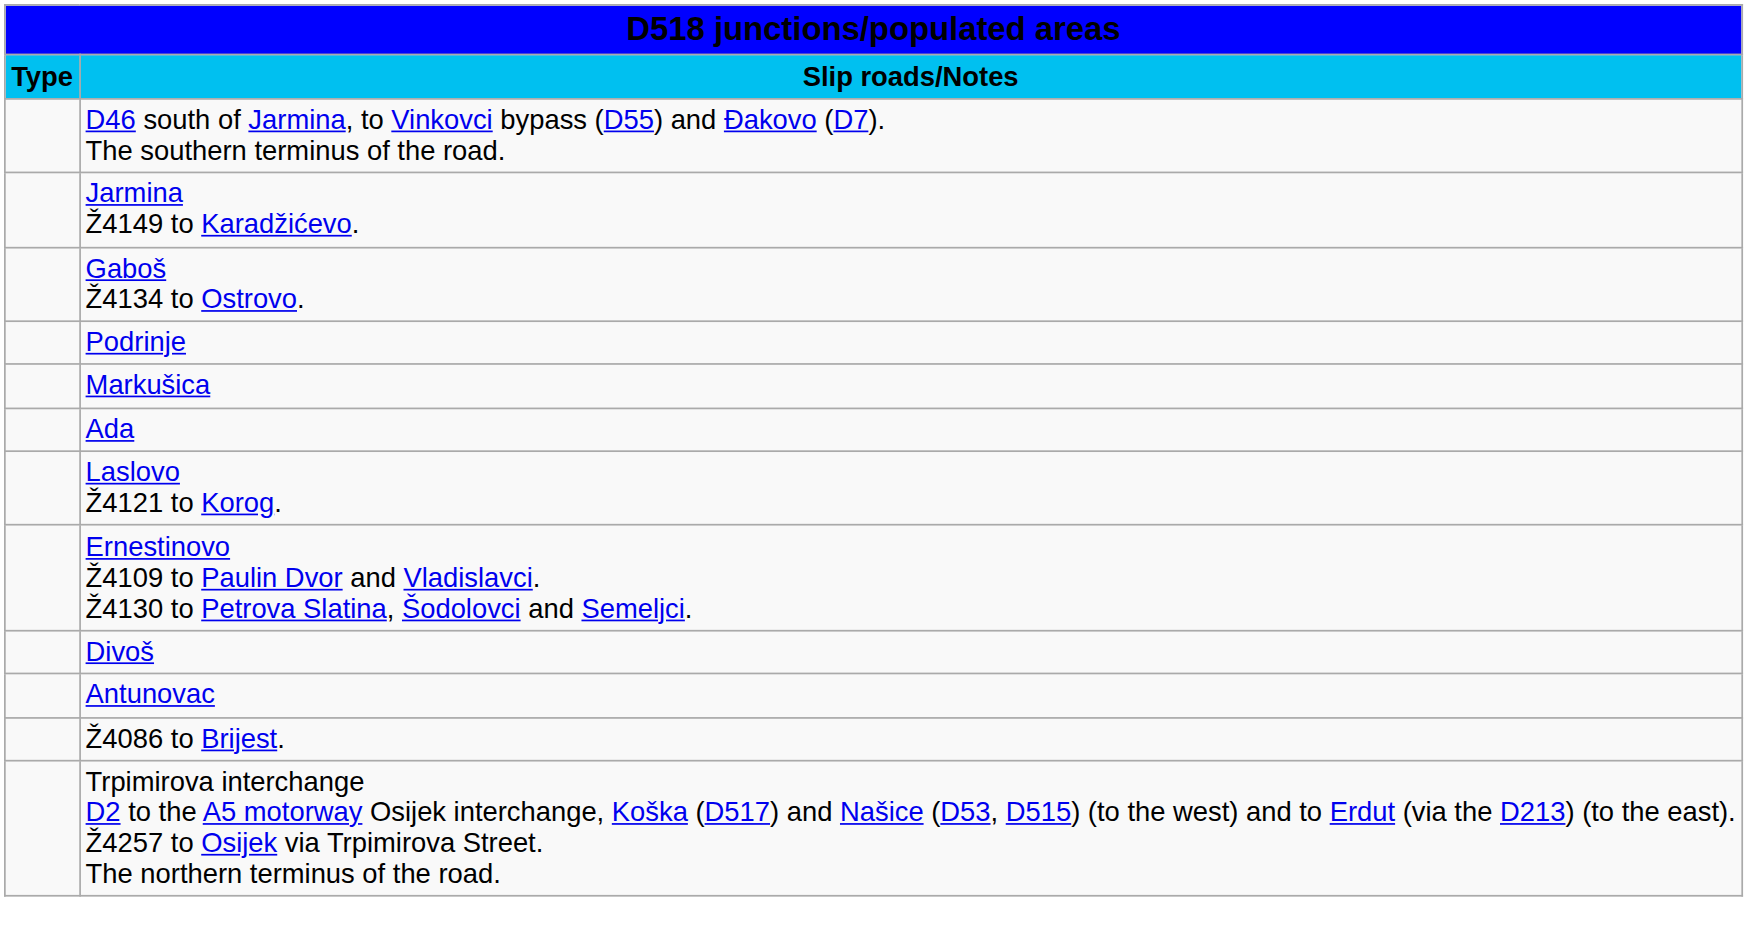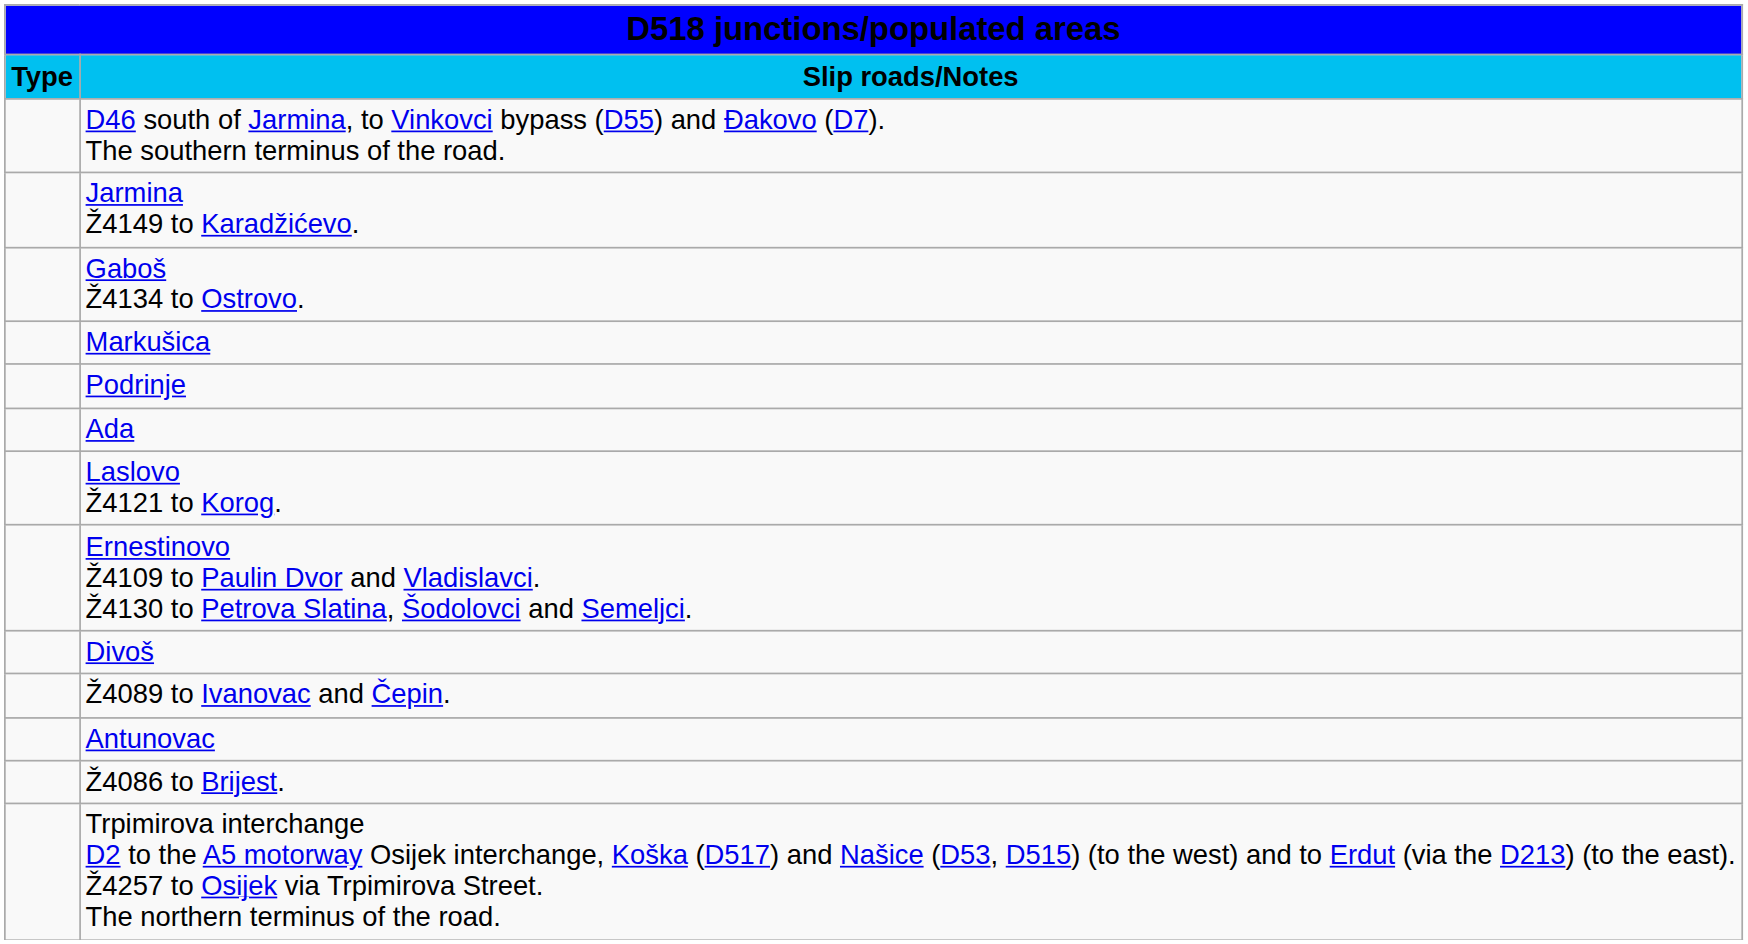rows swapped: Markušica <-> Podrinje
+ row: Ž4089 to Ivanovac and Čepin.
